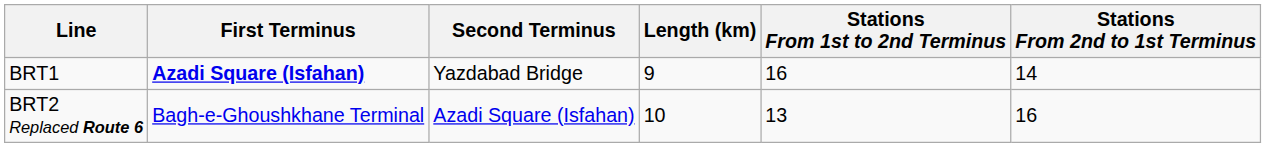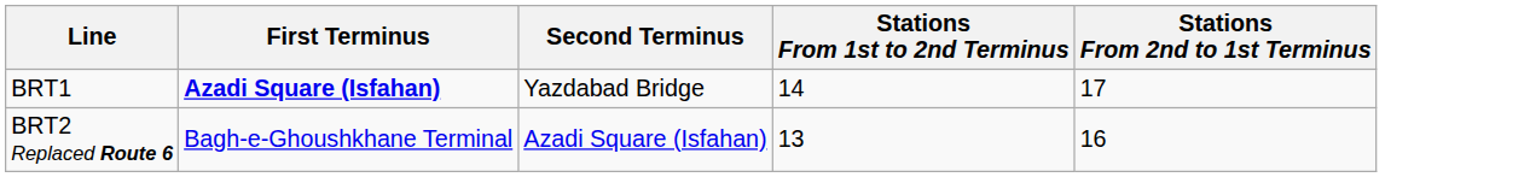- column: Length (km) | 9 | 10
BRT1 | Stations From 1st to 2nd Terminus: 16 -> 14
BRT1 | Stations From 2nd to 1st Terminus: 14 -> 17
